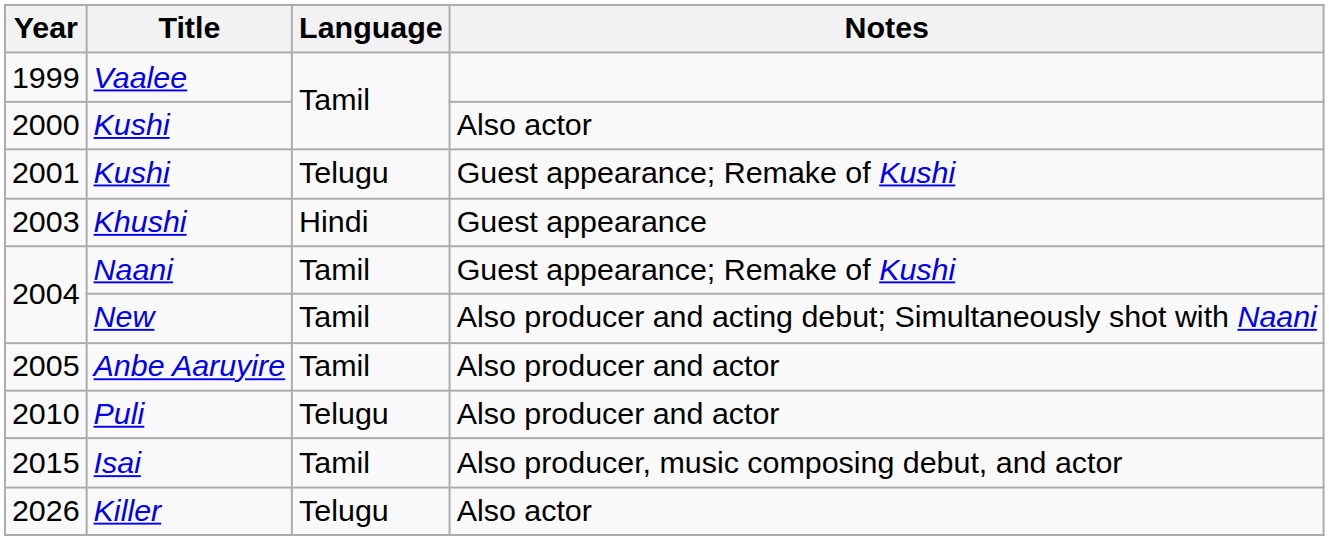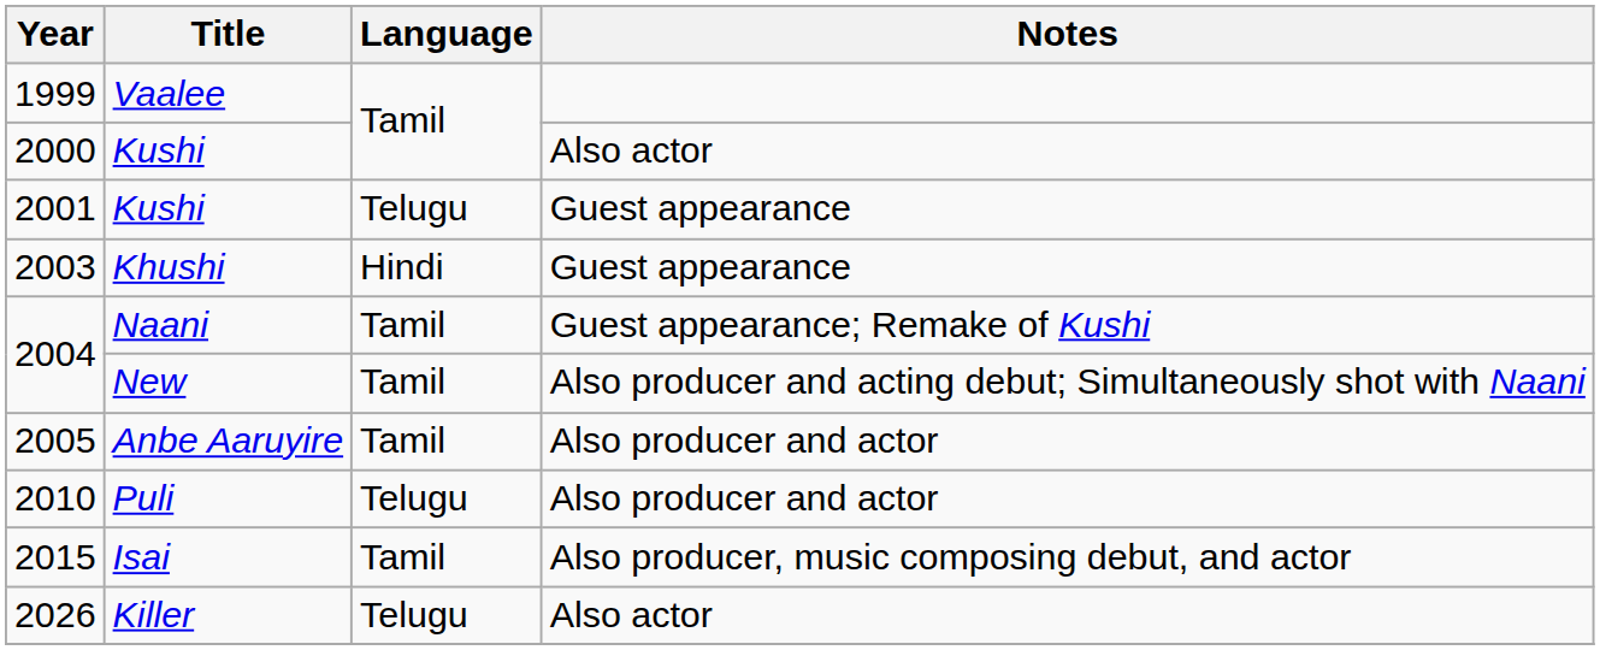2001 / Kushi | Notes: Guest appearance; Remake of Kushi -> Guest appearance
